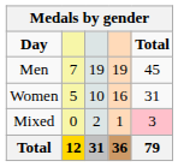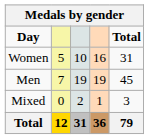rows swapped: Men <-> Women
Mixed | Total: pink background -> no background
